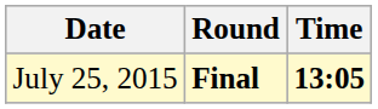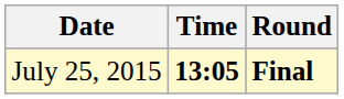columns swapped: Time <-> Round
